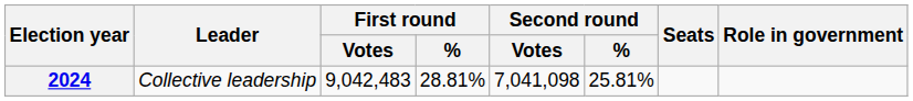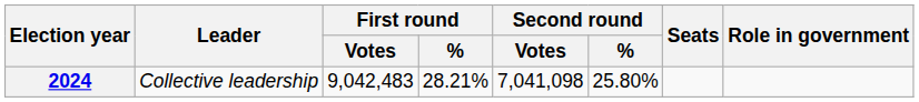2024 | First round / %: 28.81% -> 28.21%
2024 | Second round / %: 25.81% -> 25.80%
